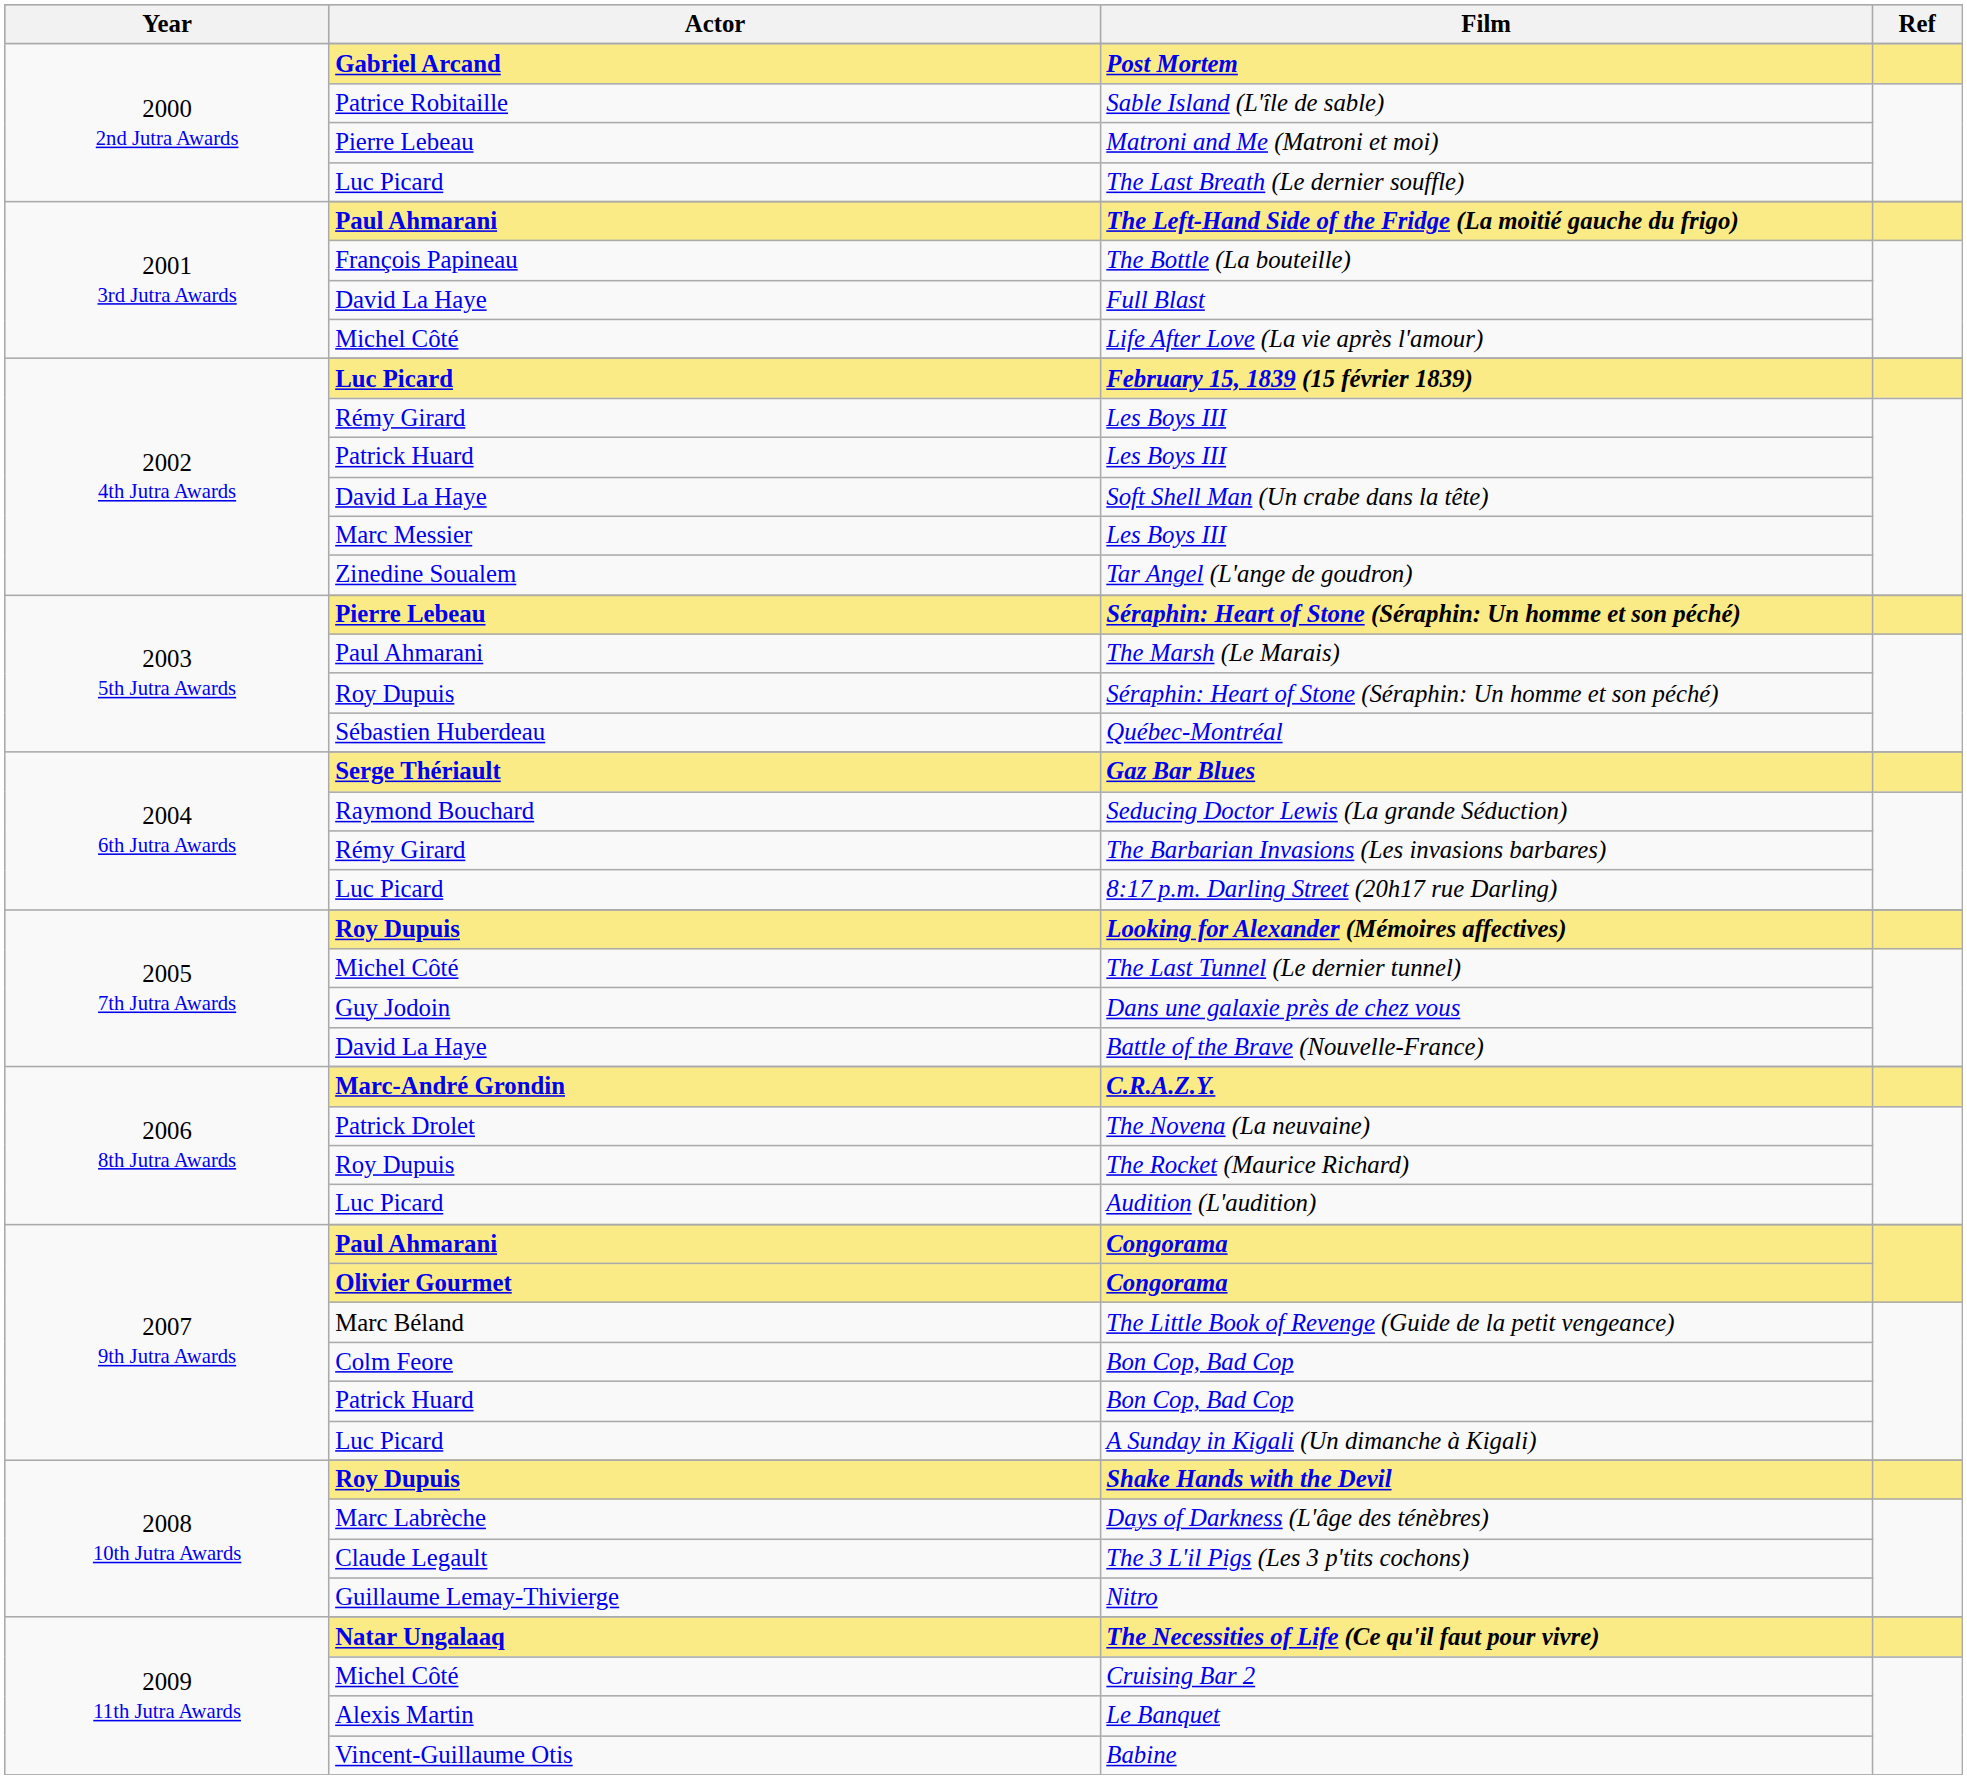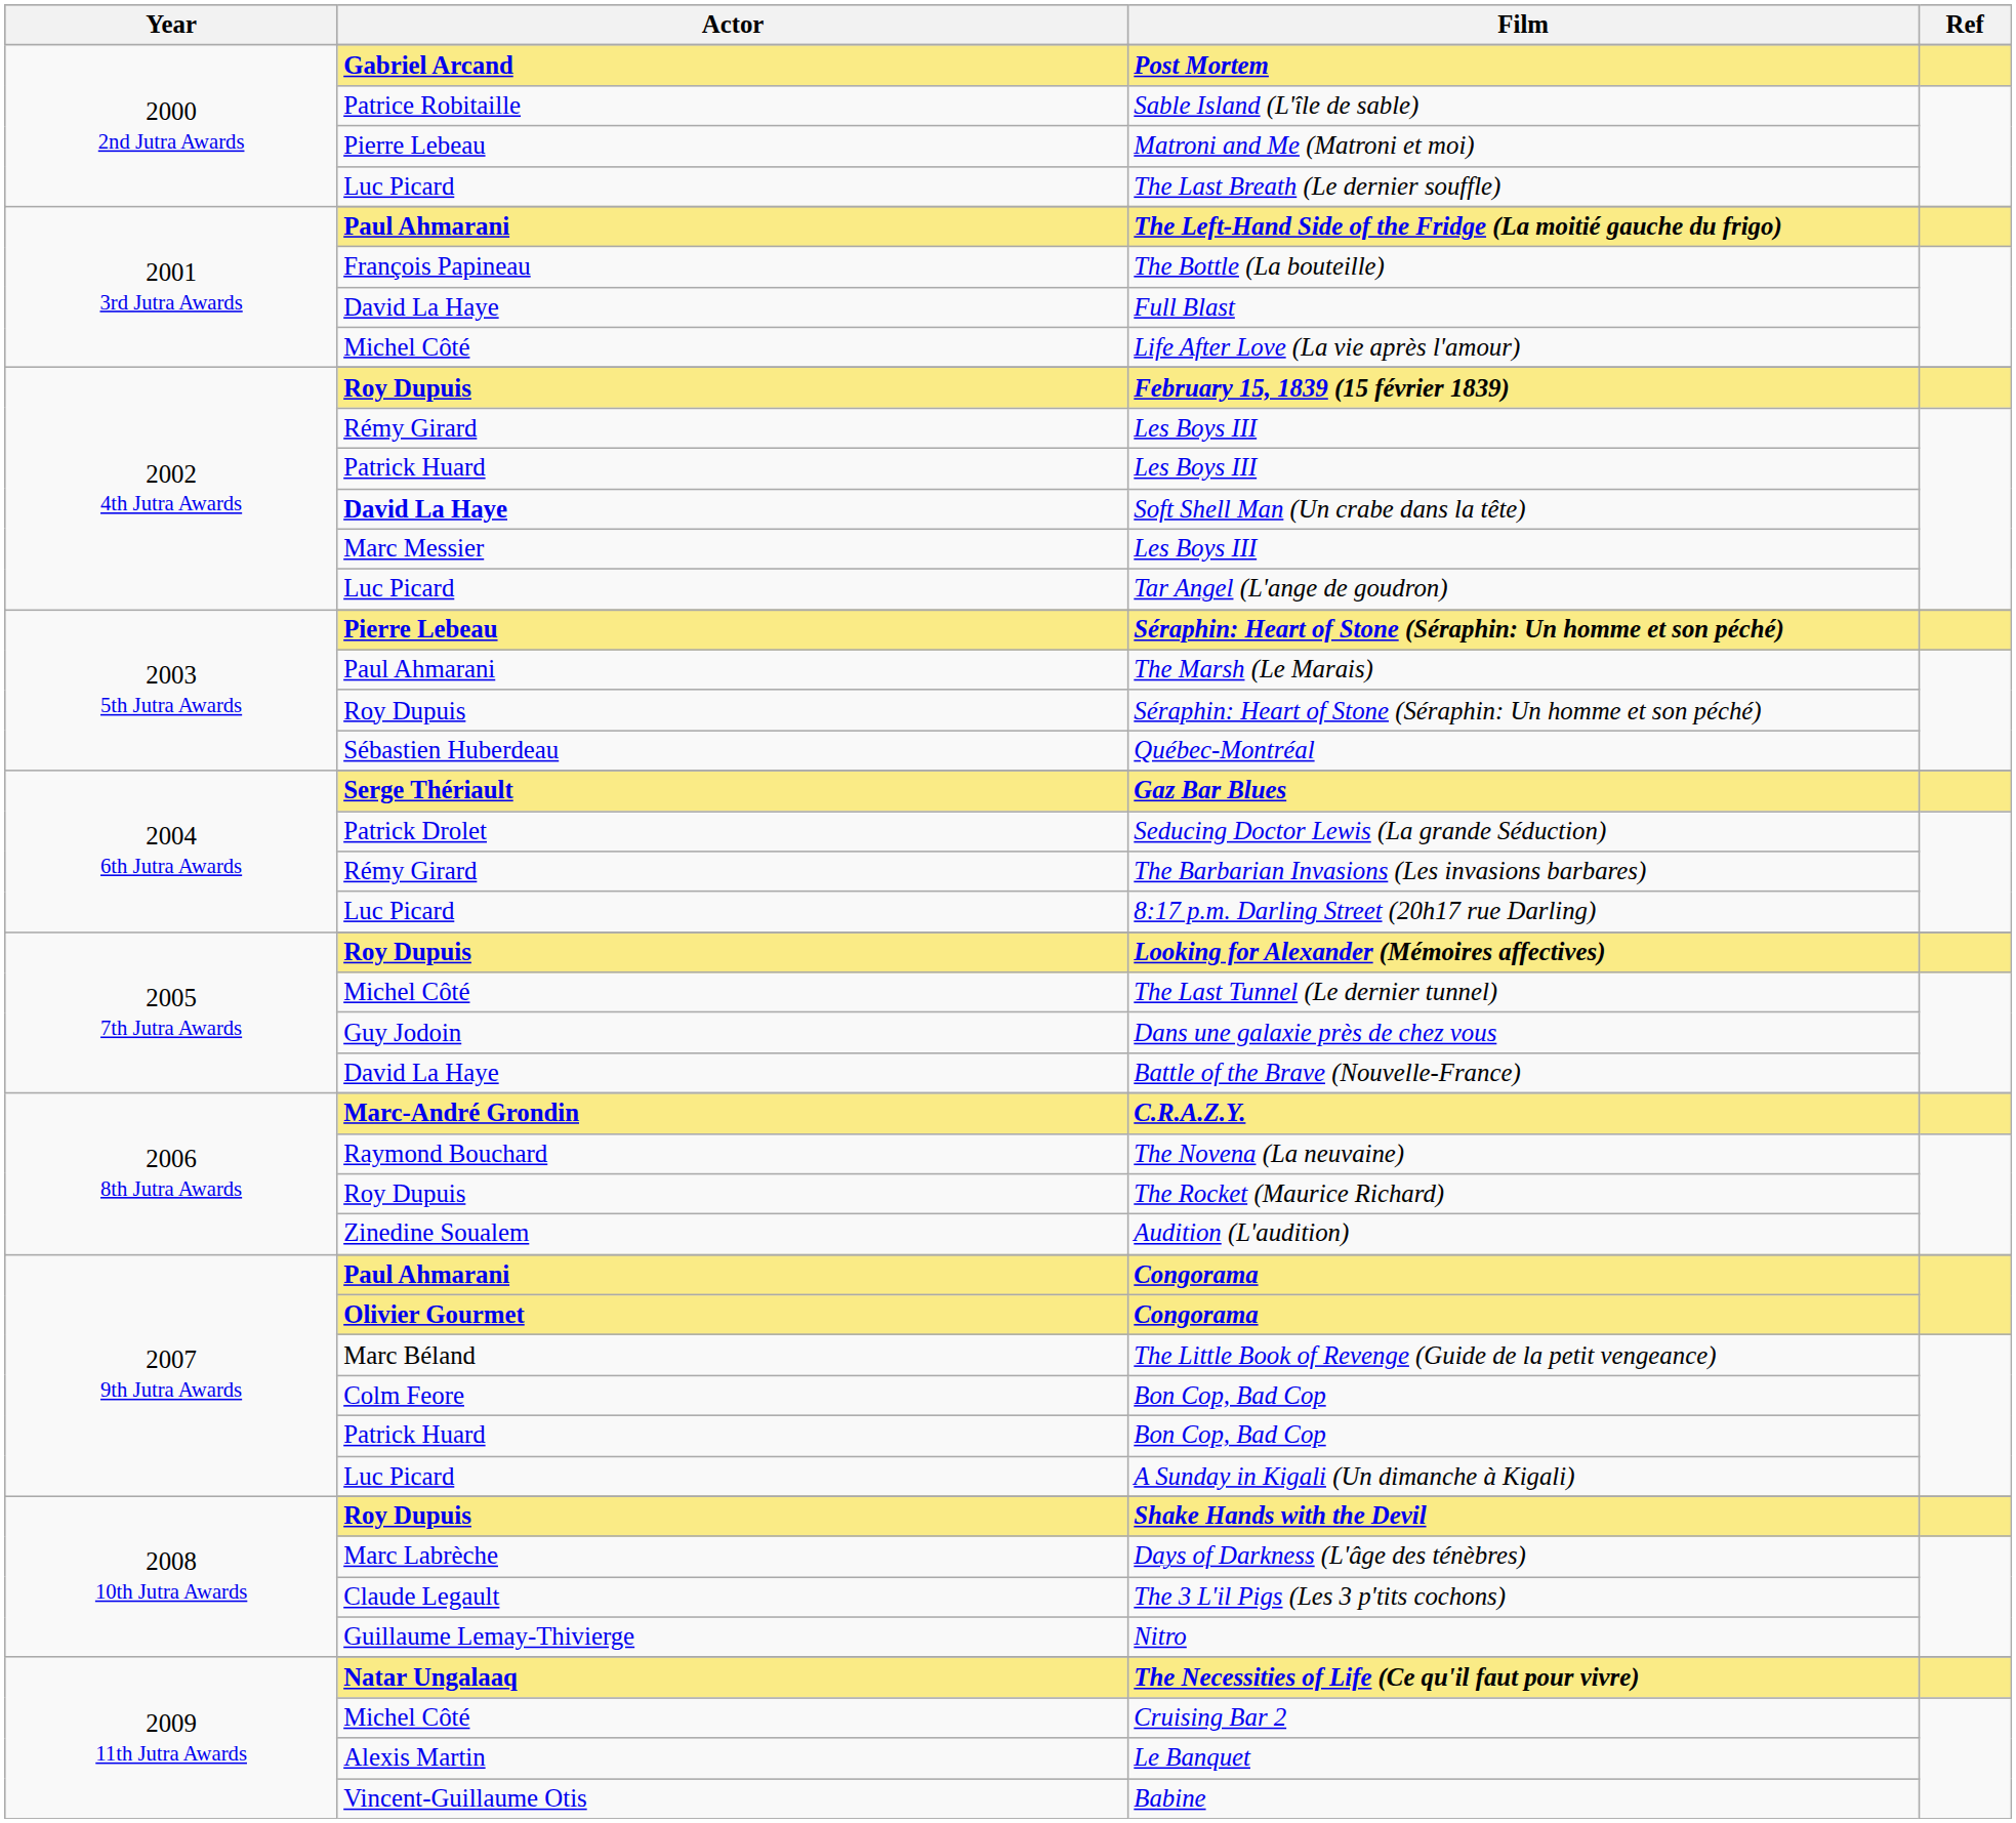February 15, 1839 (15 février 1839) | Actor: Luc Picard -> Roy Dupuis
Soft Shell Man (Un crabe dans la tête) | Actor: normal -> bold
Tar Angel (L'ange de goudron) | Actor: Zinedine Soualem -> Luc Picard
Seducing Doctor Lewis (La grande Séduction) | Actor: Raymond Bouchard -> Patrick Drolet
The Novena (La neuvaine) | Actor: Patrick Drolet -> Raymond Bouchard
Audition (L'audition) | Actor: Luc Picard -> Zinedine Soualem
